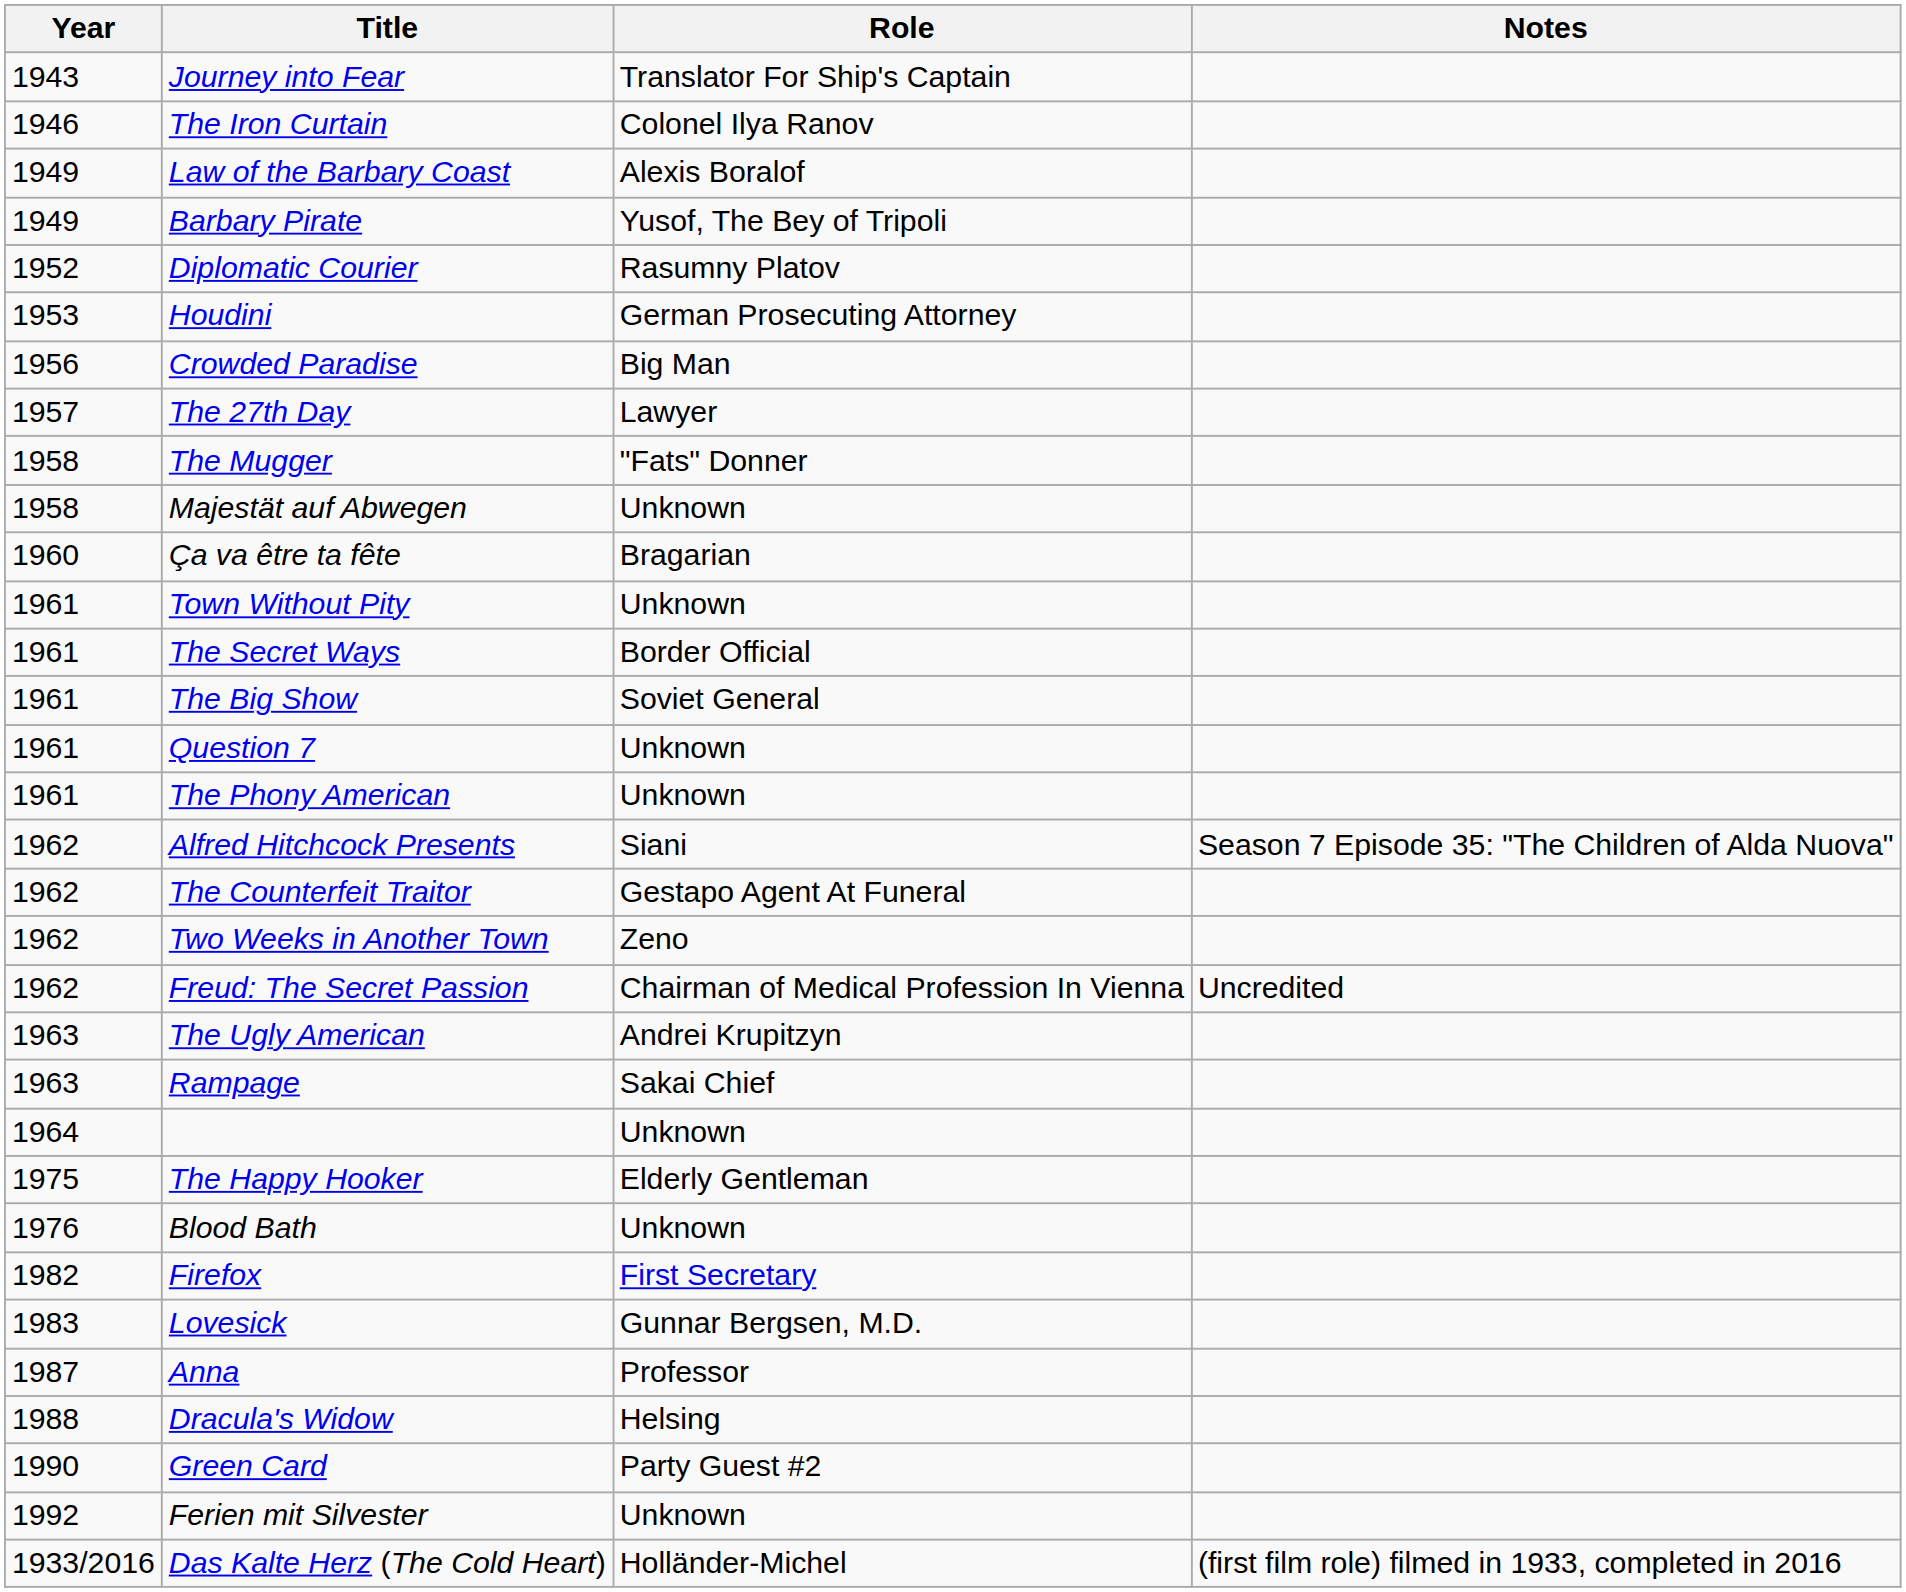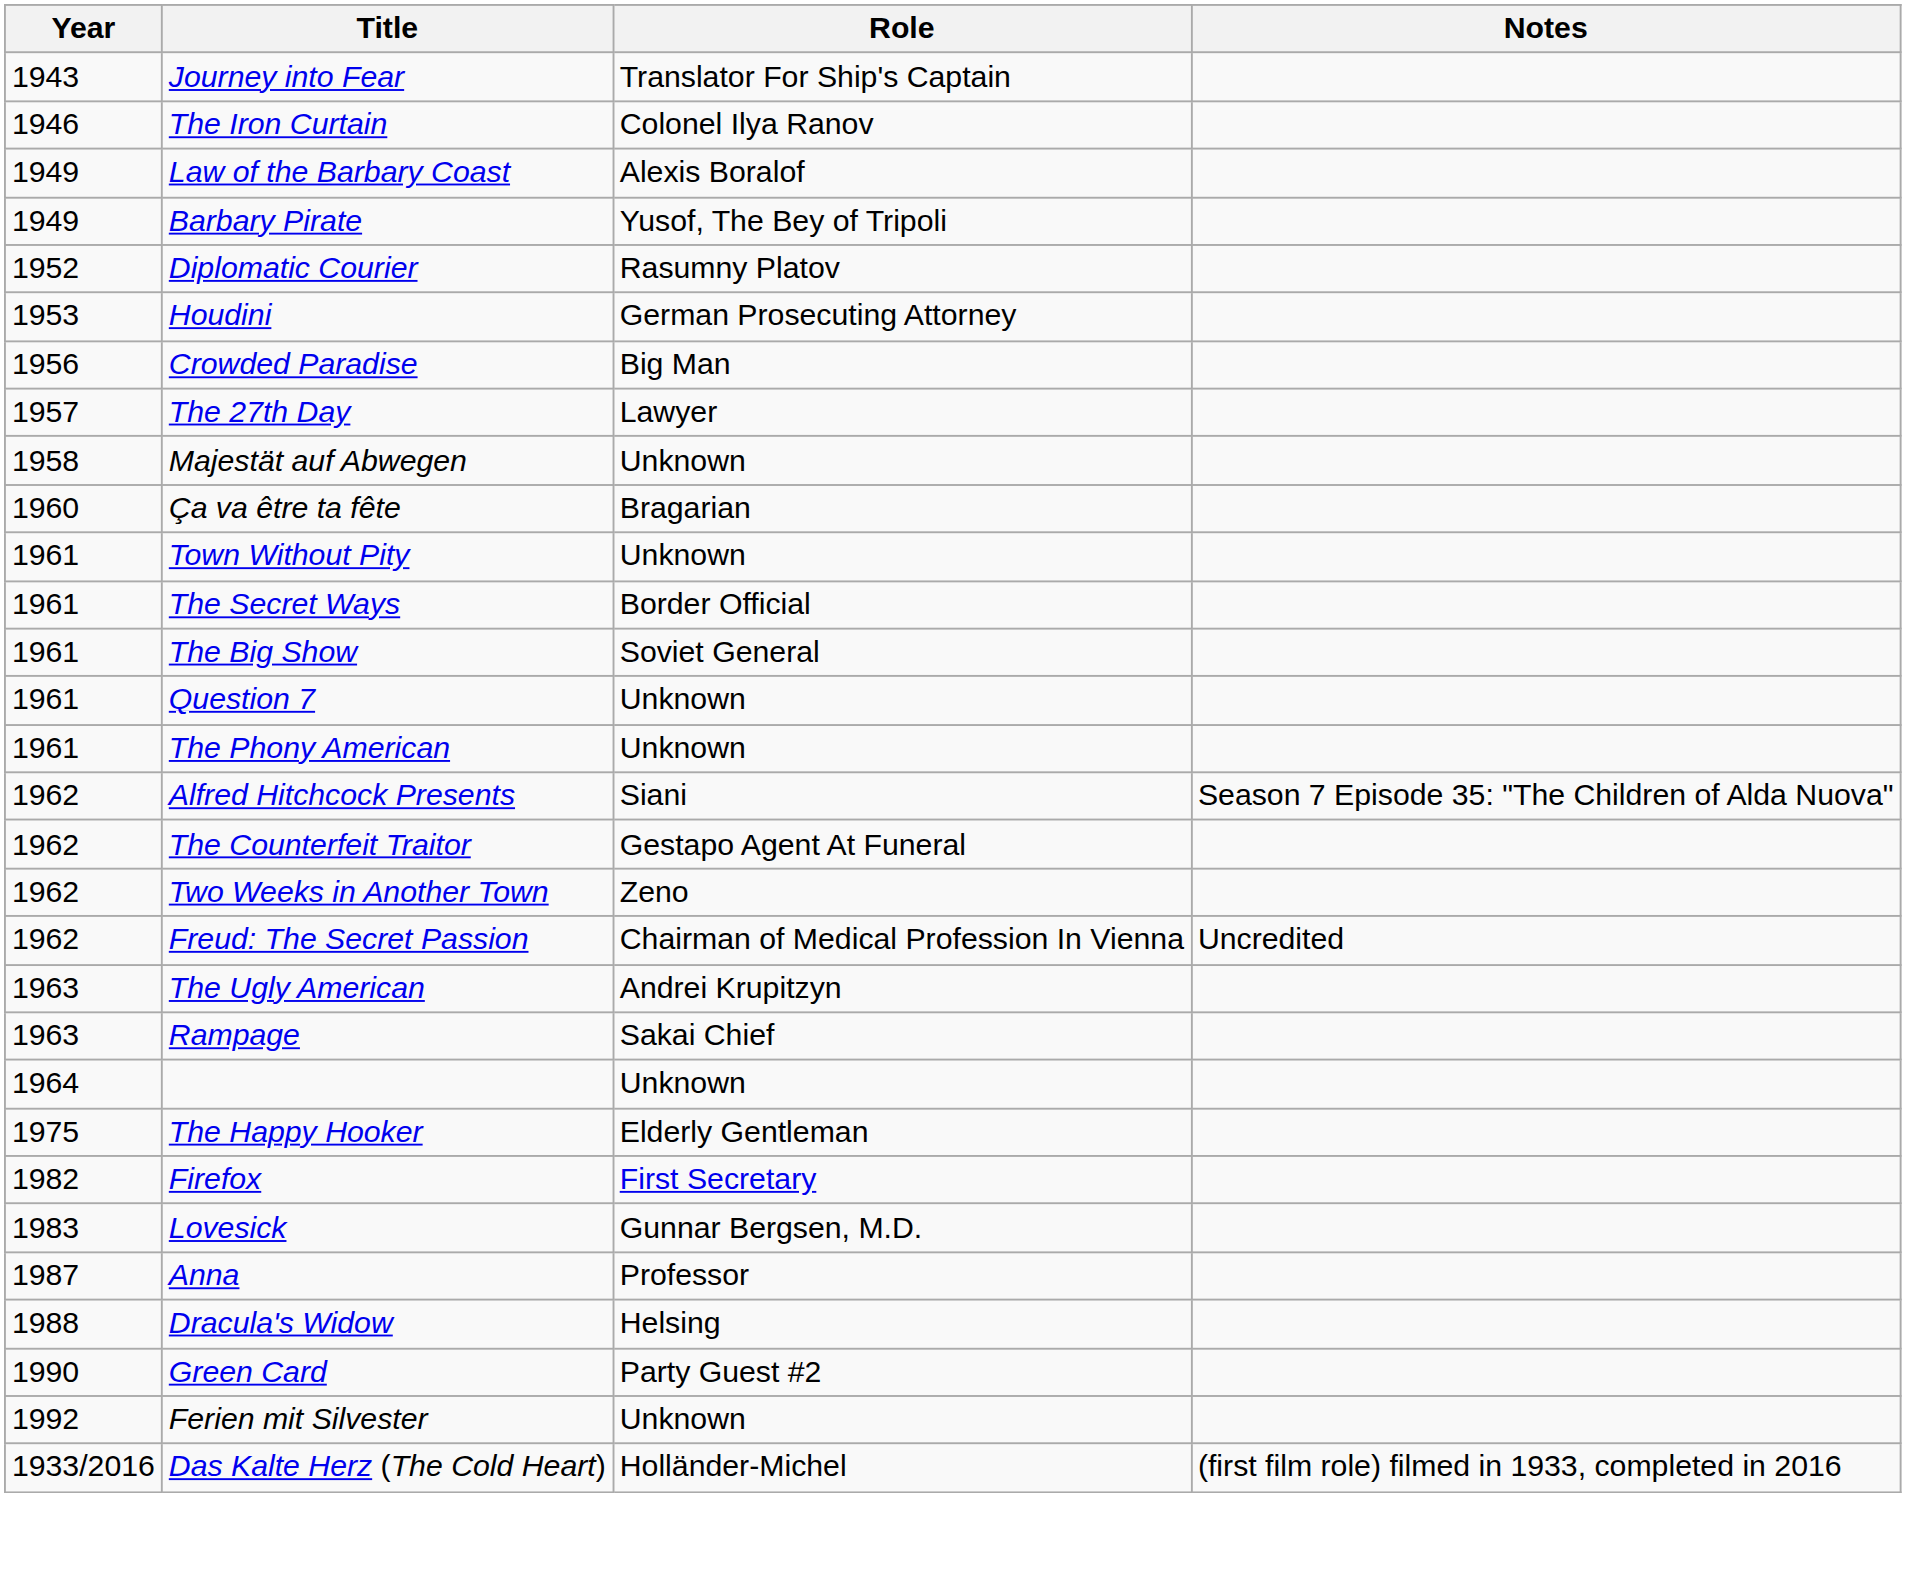- row: 1958 | The Mugger | "Fats" Donner
- row: 1976 | Blood Bath | Unknown
